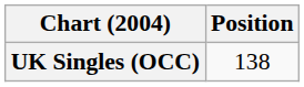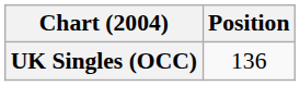UK Singles (OCC) | Position: 138 -> 136
